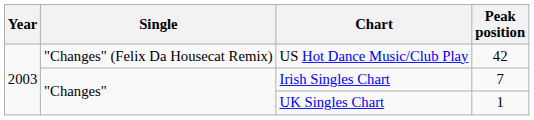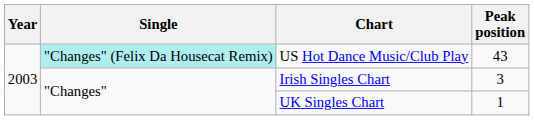US Hot Dance Music/Club Play | Single: no background -> paleturquoise background
US Hot Dance Music/Club Play | Peak position: 42 -> 43
Irish Singles Chart | Peak position: 7 -> 3
